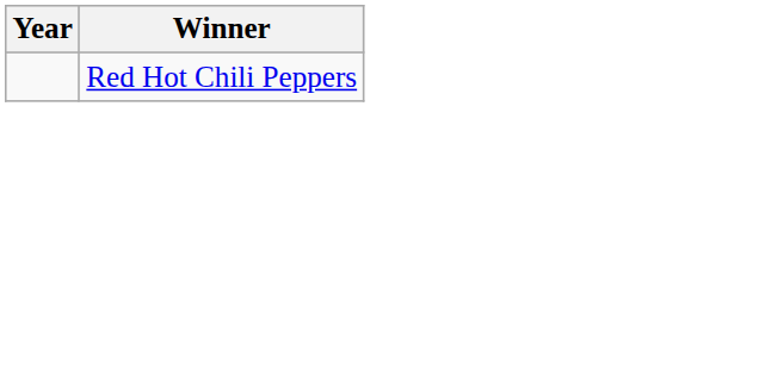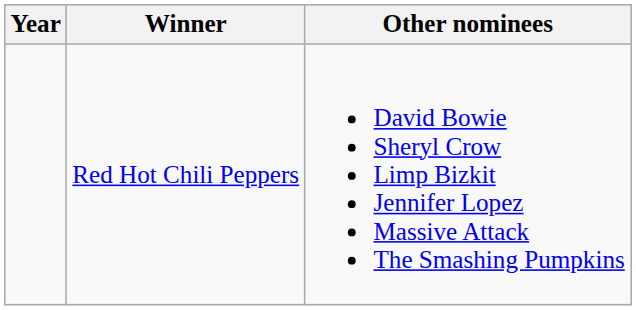+ column: Other nominees | David Bowie Sheryl Crow Limp Bizkit Jennifer Lopez Massive Attack The Smashing Pumpkins
